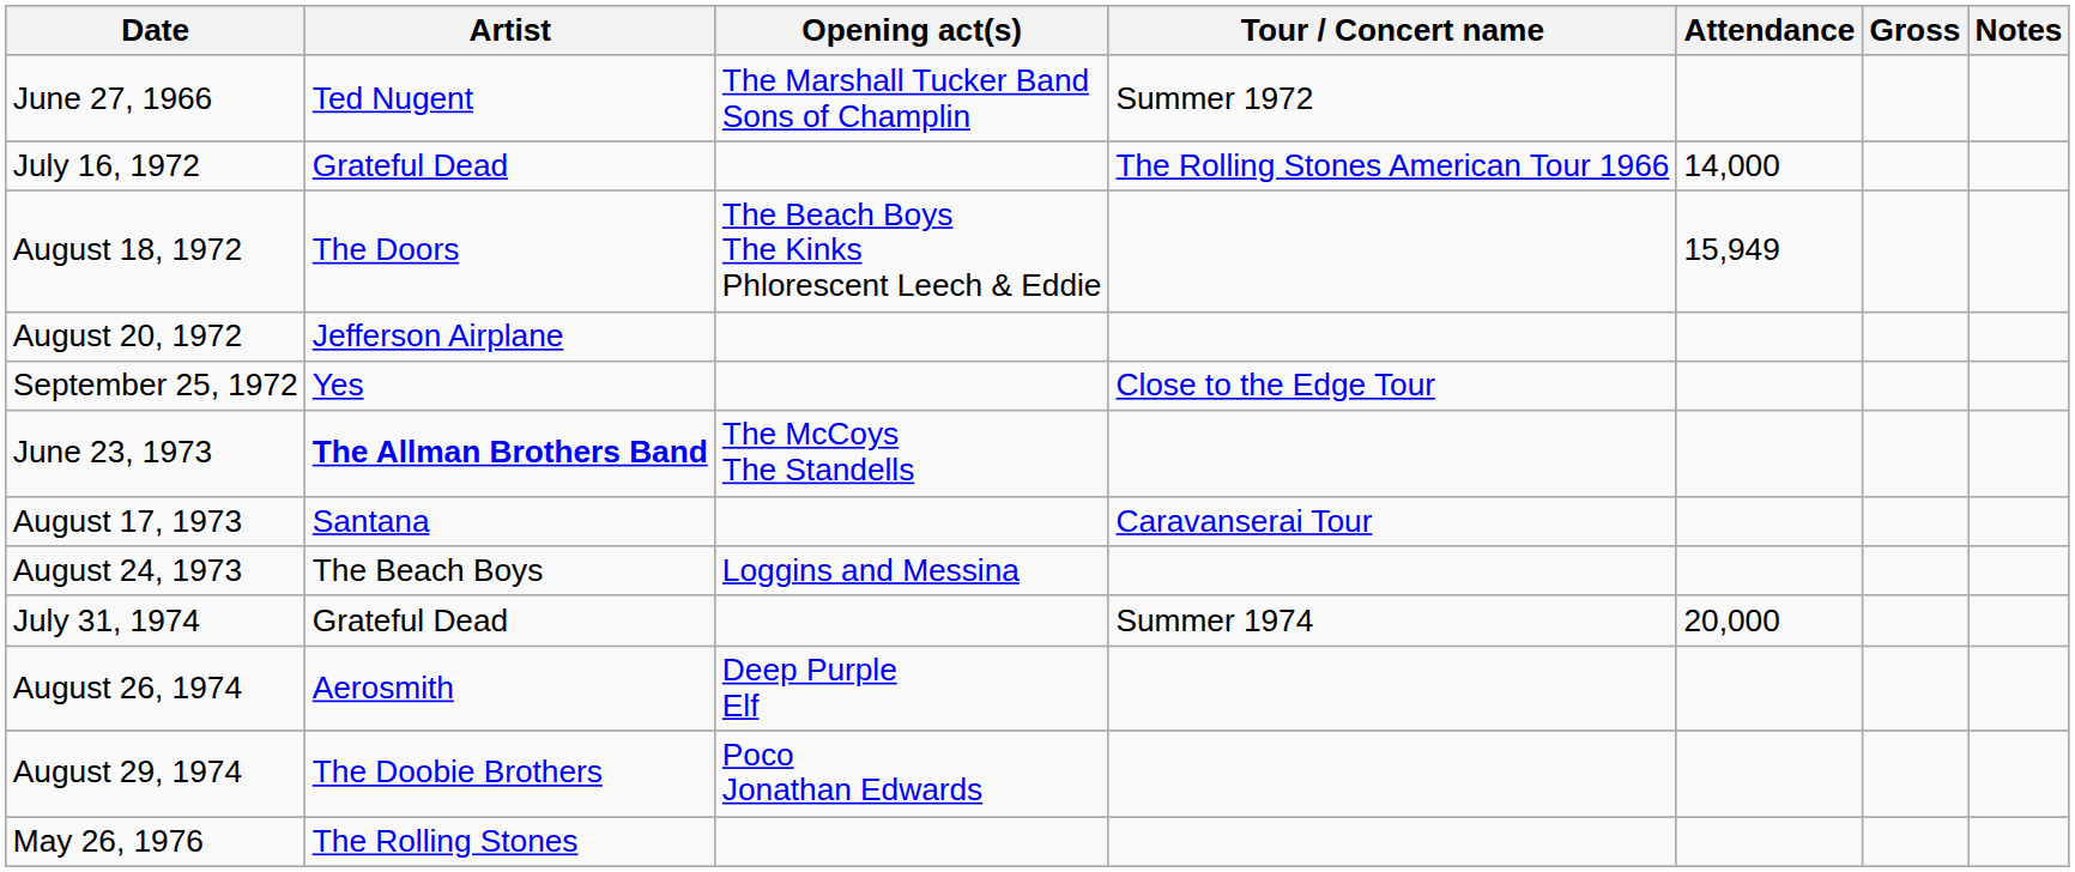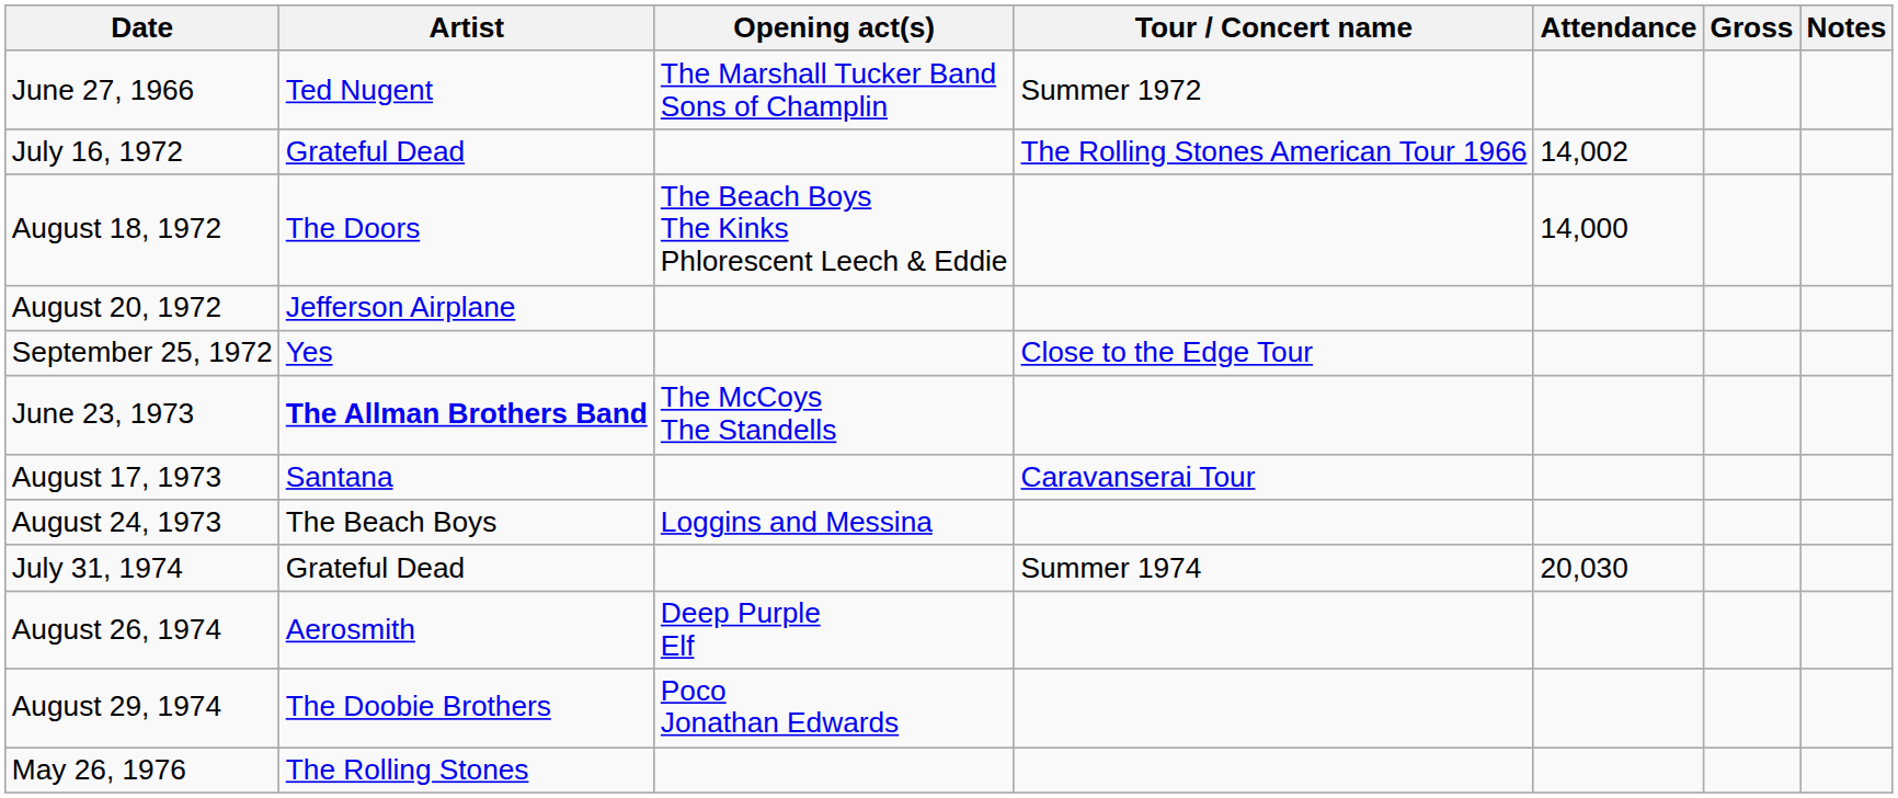July 16, 1972 | Attendance: 14,000 -> 14,002
August 18, 1972 | Attendance: 15,949 -> 14,000
July 31, 1974 | Attendance: 20,000 -> 20,030
